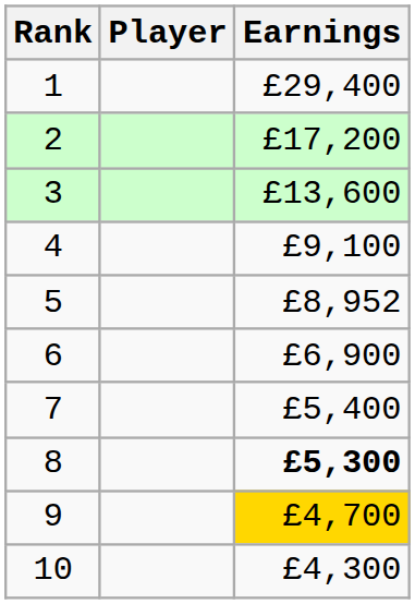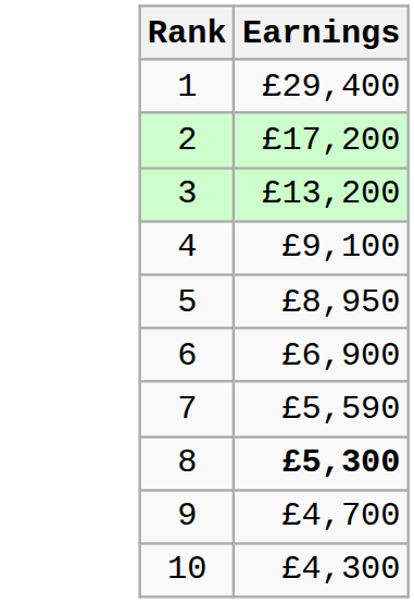- column: Player
3 | Earnings: £13,600 -> £13,200
5 | Earnings: £8,952 -> £8,950
7 | Earnings: £5,400 -> £5,590
9 | Earnings: gold background -> no background
